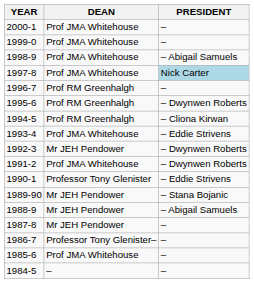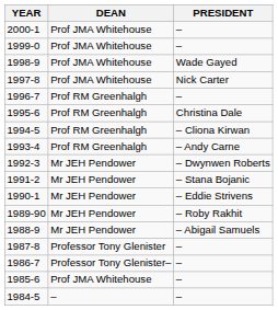1998-9 | PRESIDENT: – Abigail Samuels -> Wade Gayed
1997-8 | PRESIDENT: lightblue background -> no background
1995-6 | PRESIDENT: – Dwynwen Roberts -> Christina Dale
1993-4 | DEAN: Prof JMA Whitehouse -> Prof RM Greenhalgh
1993-4 | PRESIDENT: – Eddie Strivens -> – Andy Carne
1991-2 | DEAN: Prof JMA Whitehouse -> Mr JEH Pendower
1991-2 | PRESIDENT: – Dwynwen Roberts -> – Stana Bojanic
1990-1 | DEAN: Professor Tony Glenister -> Mr JEH Pendower
1989-90 | PRESIDENT: – Stana Bojanic -> – Roby Rakhit
1987-8 | DEAN: Mr JEH Pendower -> Professor Tony Glenister
